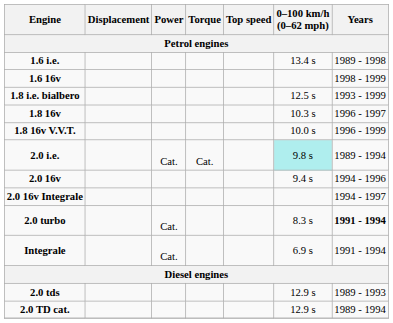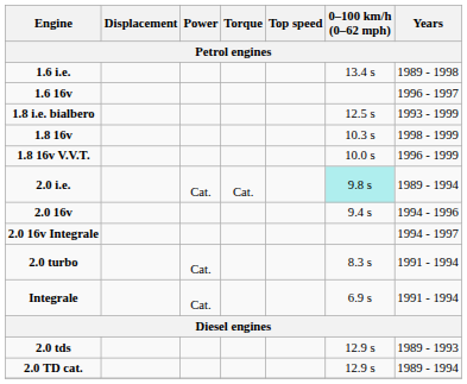1.6 16v | Years: 1998 - 1999 -> 1996 - 1997
1.8 16v | Years: 1996 - 1997 -> 1998 - 1999
2.0 turbo | Years: bold -> normal
